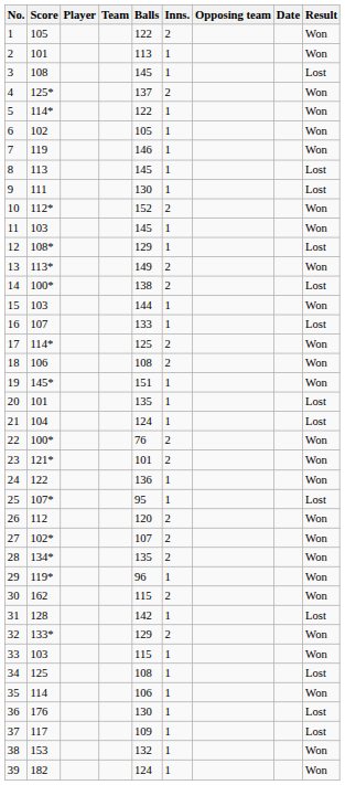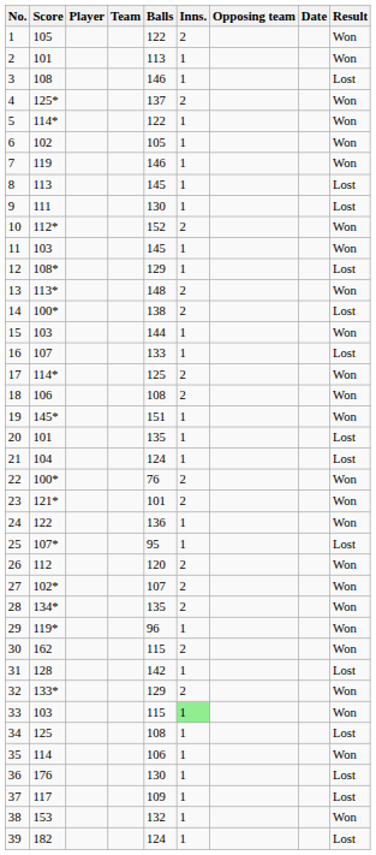3 | Balls: 145 -> 146
13 | Balls: 149 -> 148
33 | Inns.: no background -> lightgreen background
39 | Result: Won -> Lost
